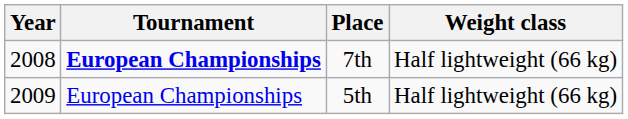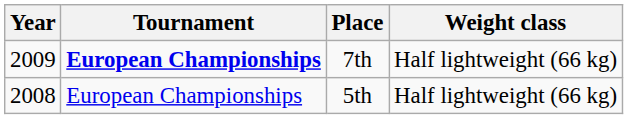7th | Year: 2008 -> 2009
5th | Year: 2009 -> 2008
